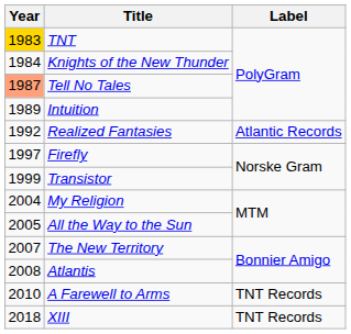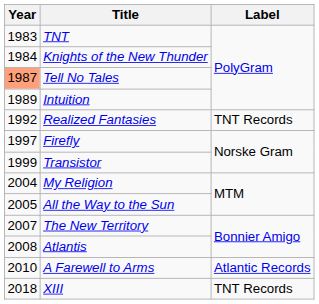TNT | Year: gold background -> no background
Realized Fantasies | Label: Atlantic Records -> TNT Records
A Farewell to Arms | Label: TNT Records -> Atlantic Records
